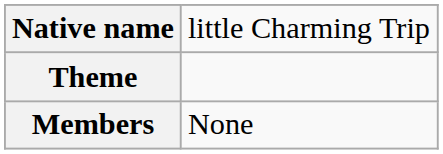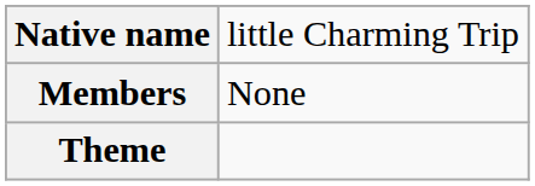rows swapped: Theme <-> Members
